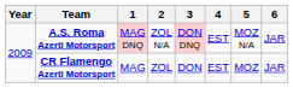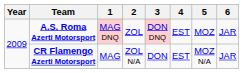A.S. Roma Azerti Motorsport | 2: ZOL N/A -> ZOL
A.S. Roma Azerti Motorsport | 5: MOZ N/A -> MOZ
CR Flamengo Azerti Motorsport | 2: ZOL -> ZOL N/A
CR Flamengo Azerti Motorsport | 5: MOZ -> MOZ N/A
